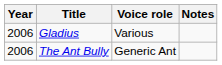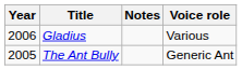columns swapped: Voice role <-> Notes
The Ant Bully | Year: 2006 -> 2005
